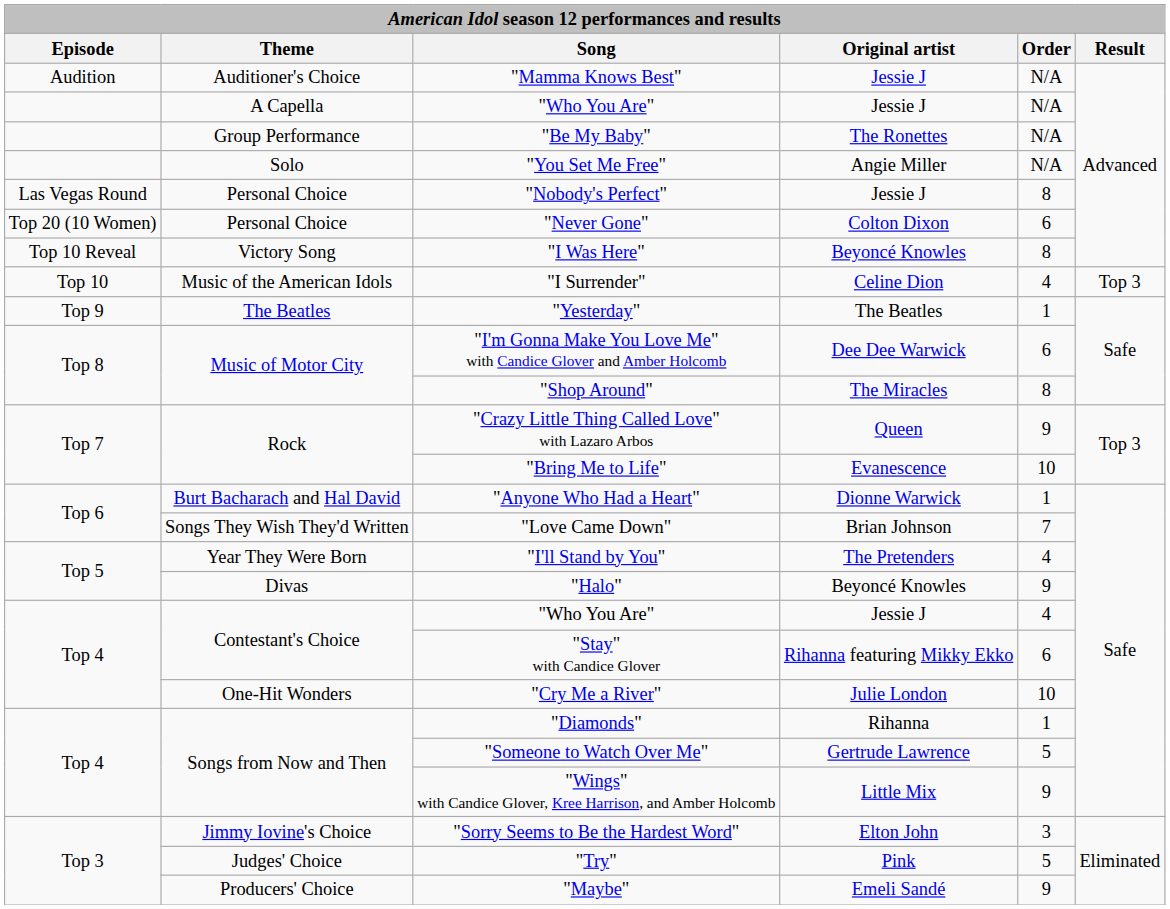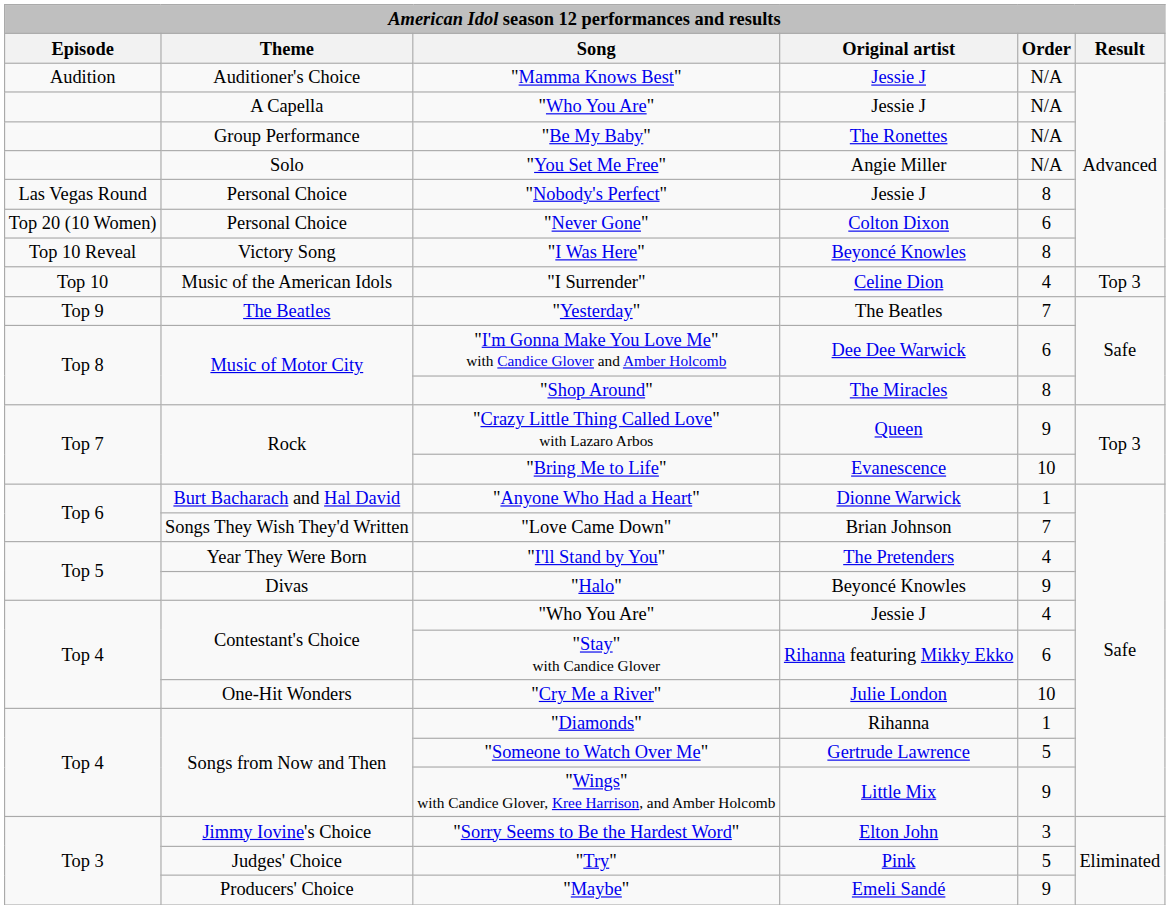"Yesterday" | Order: 1 -> 7
